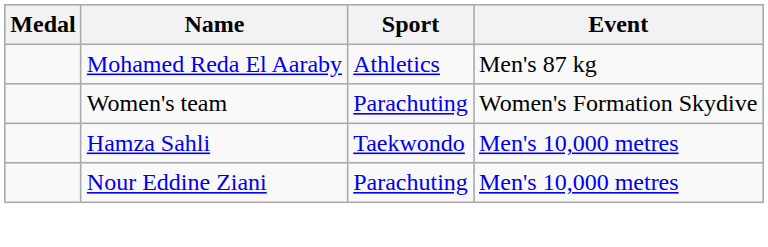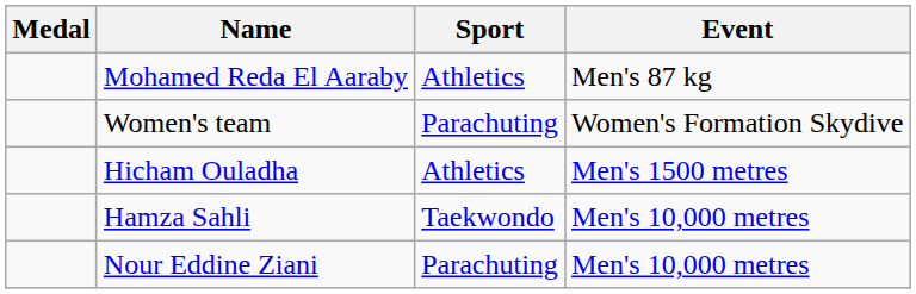+ row: Hicham Ouladha | Athletics | Men's 1500 metres
